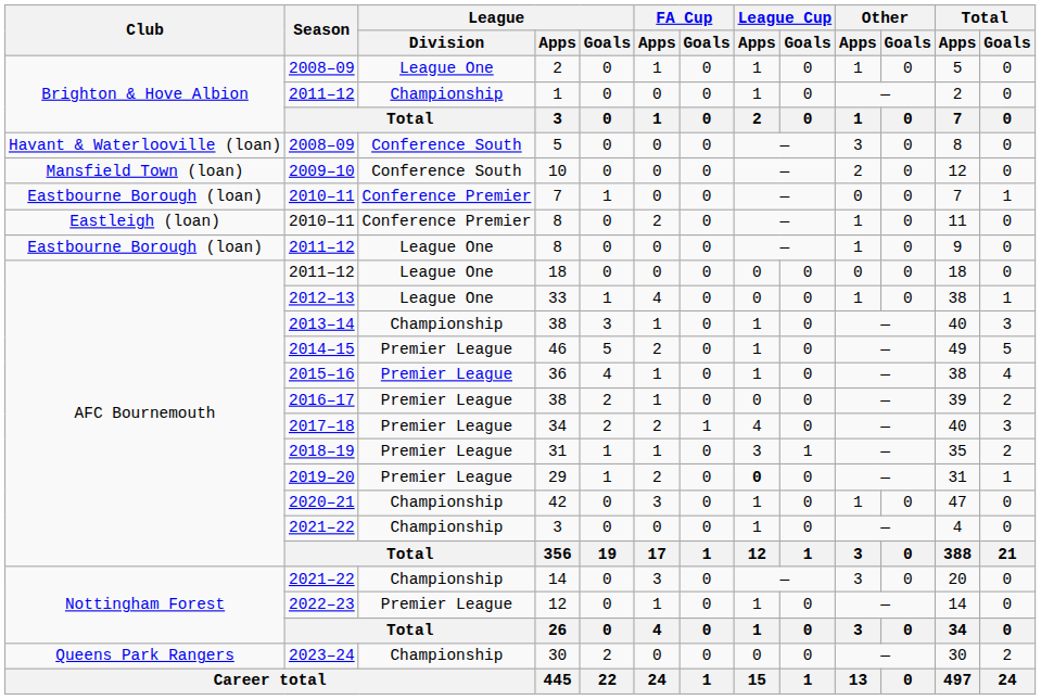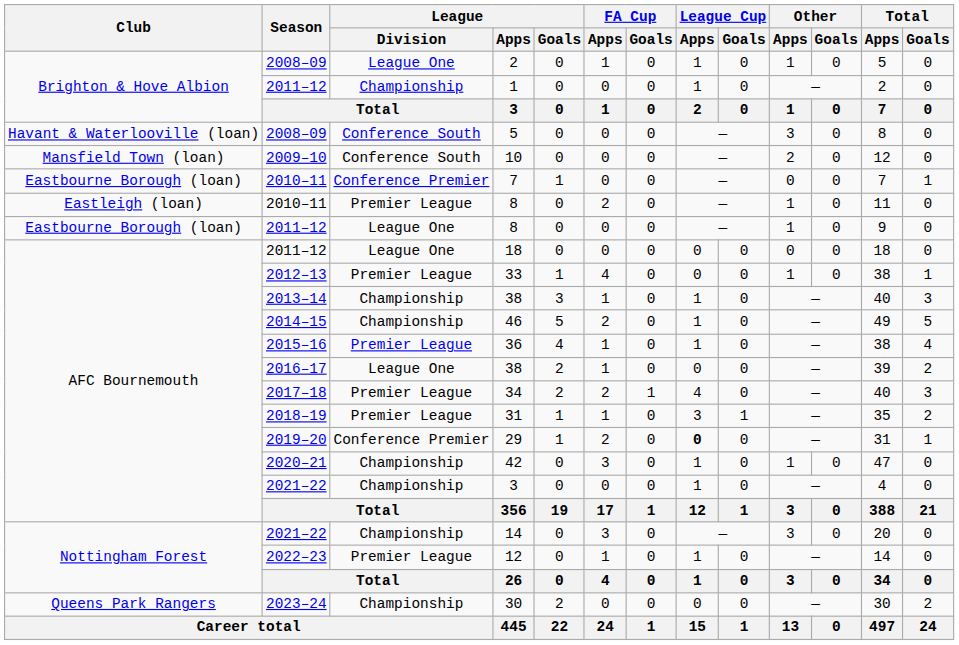2010–11 / 8 | League / Division: Conference Premier -> Premier League
33 | League / Division: League One -> Premier League
46 | League / Division: Premier League -> Championship
2016–17 / 38 | League / Division: Premier League -> League One
29 | League / Division: Premier League -> Conference Premier
